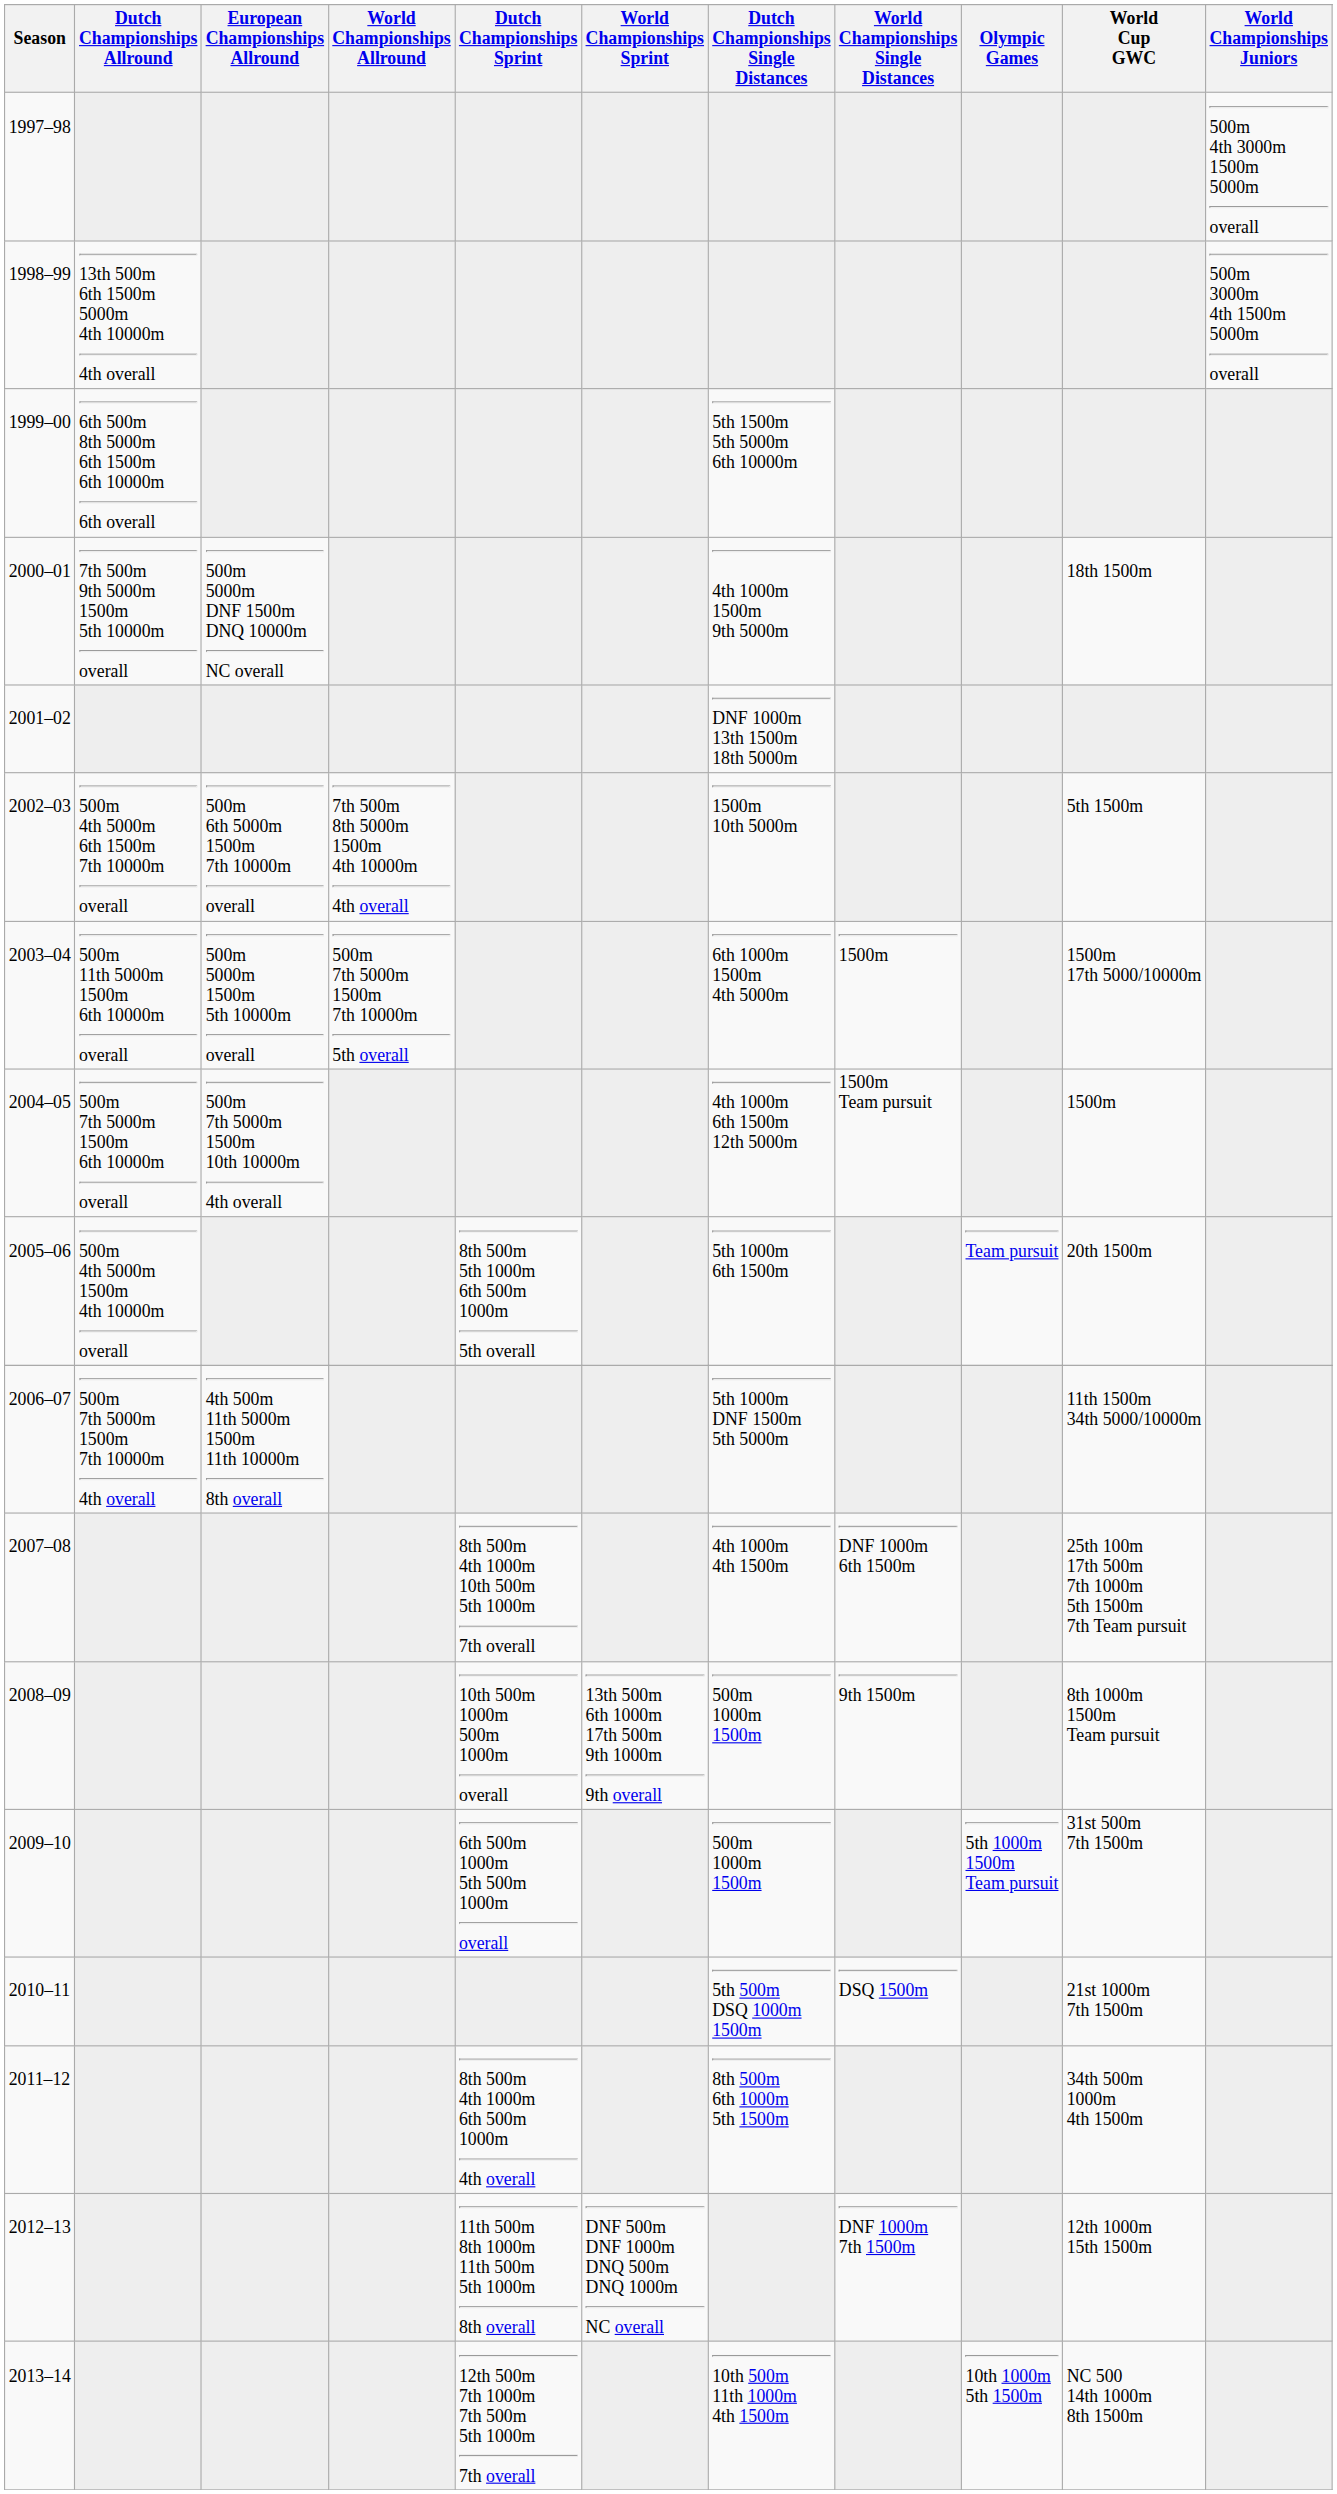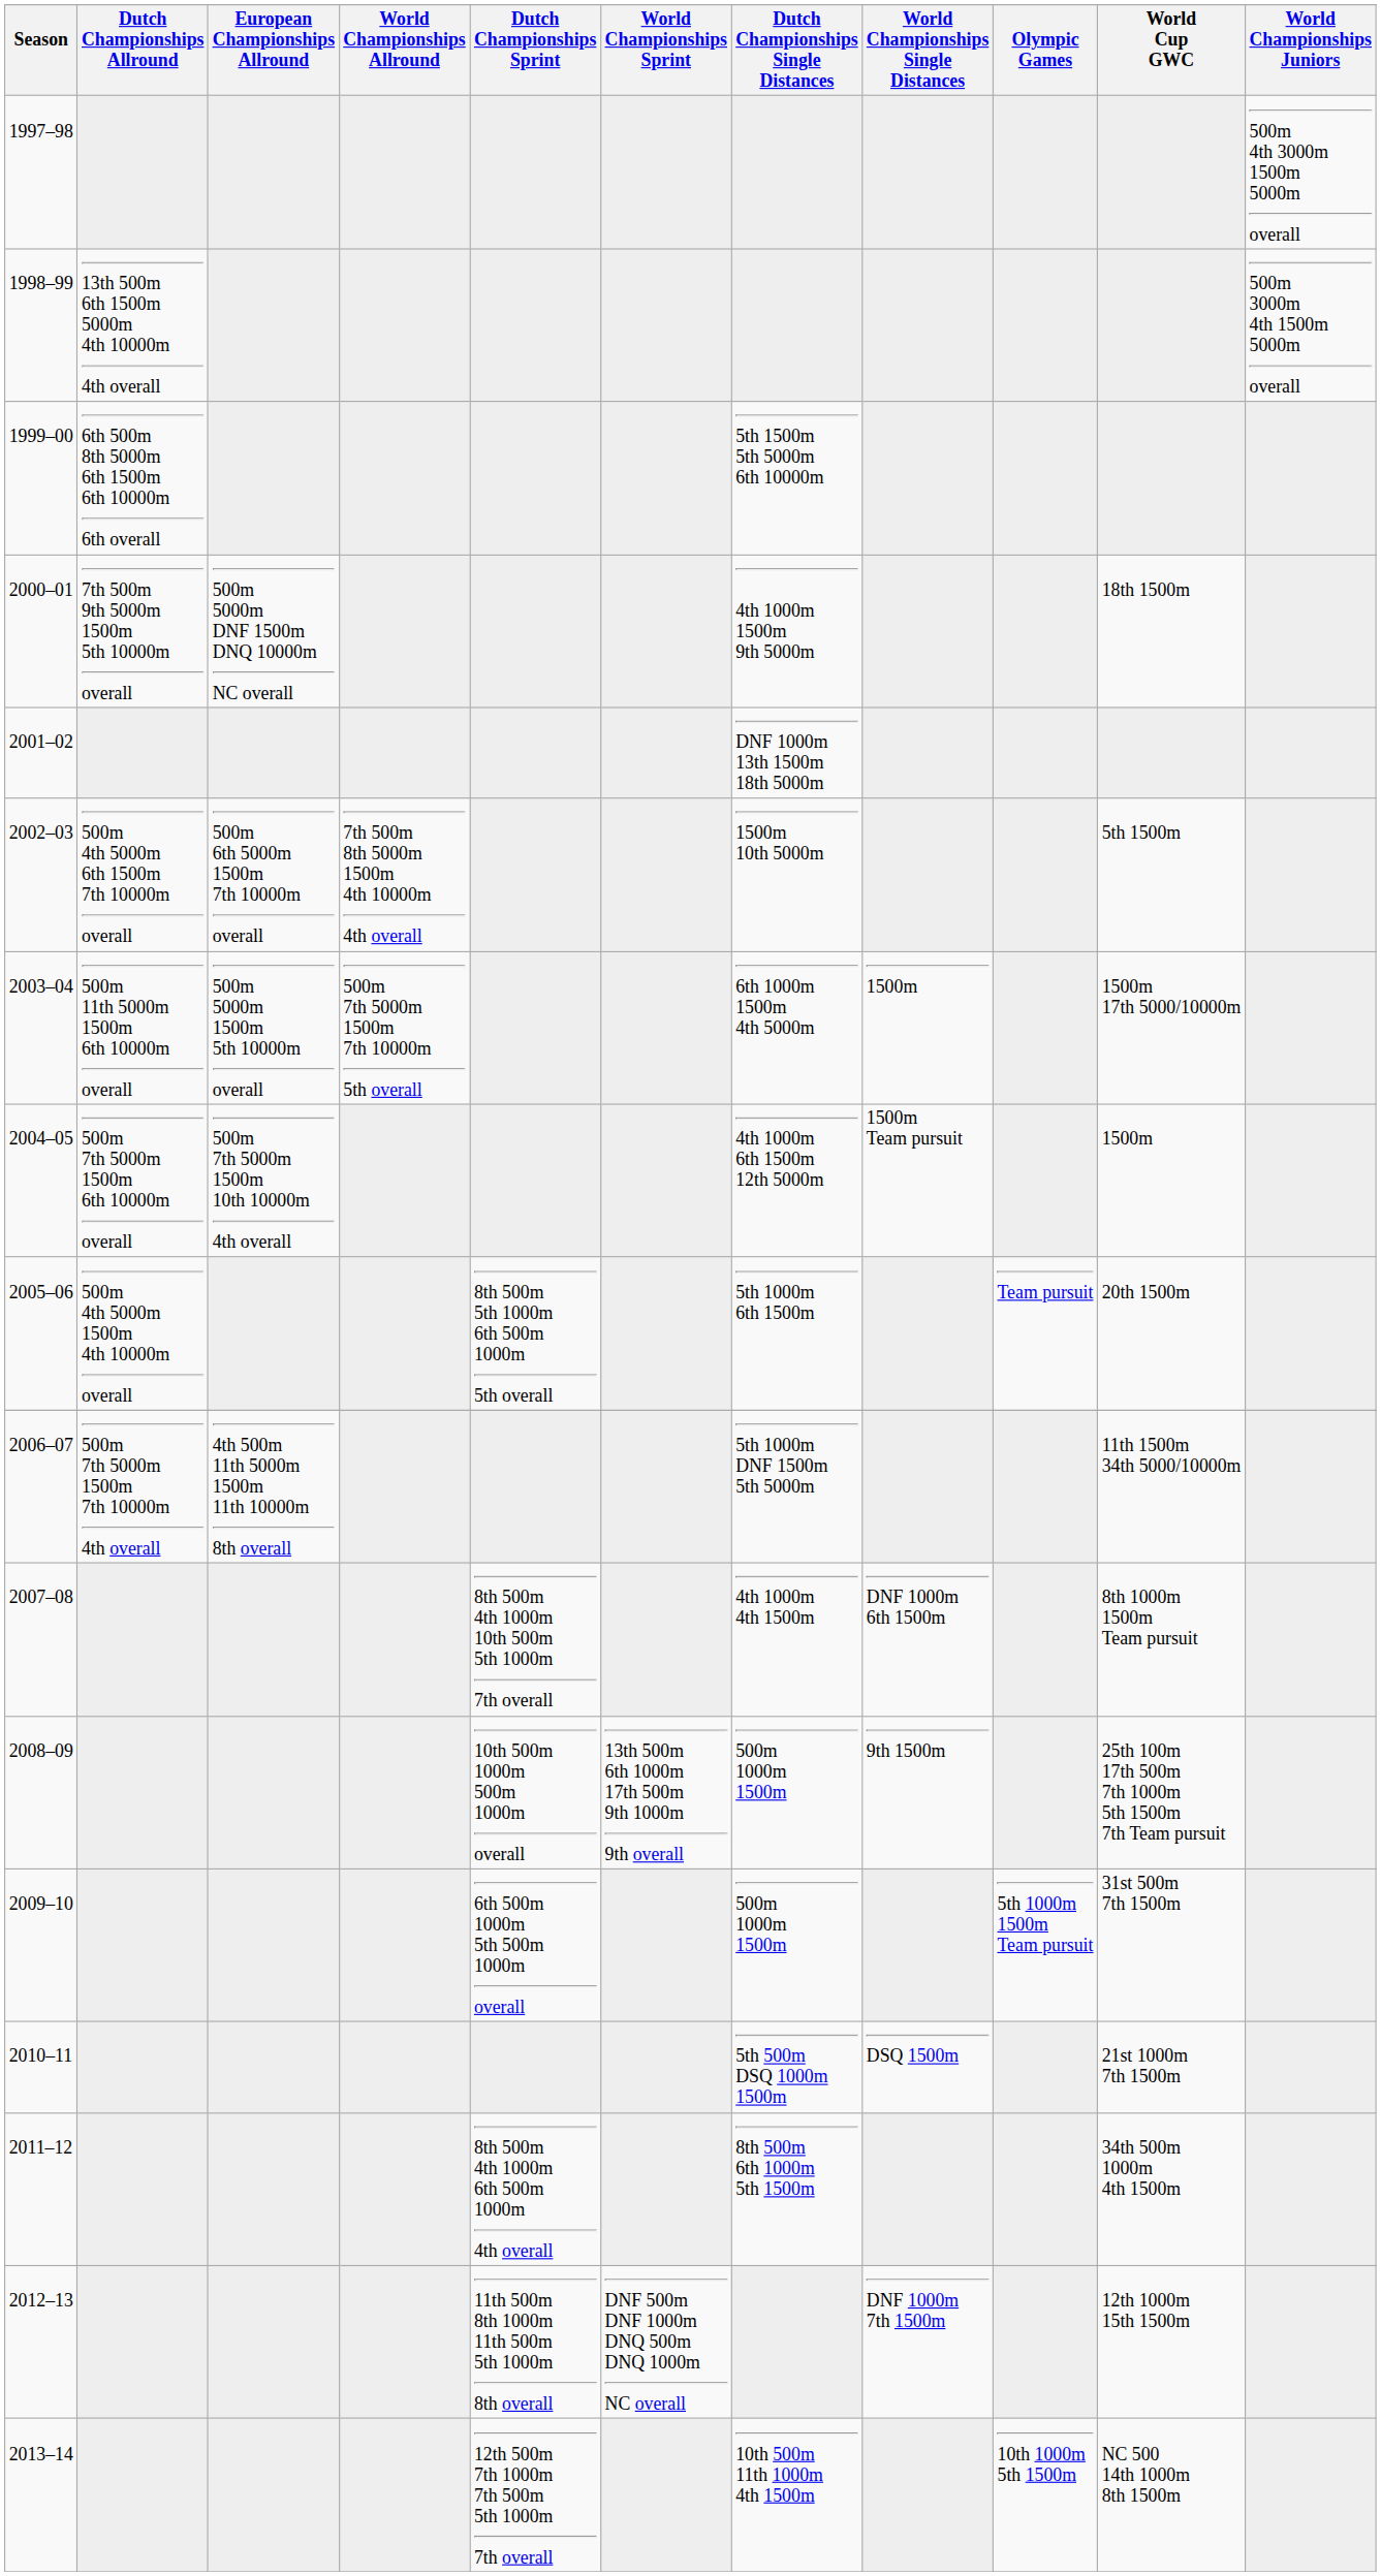2007–08 | World Cup GWC: 25th 100m 17th 500m 7th 1000m 5th 1500m 7th Team pursuit -> 8th 1000m 1500m Team pursuit
2008–09 | World Cup GWC: 8th 1000m 1500m Team pursuit -> 25th 100m 17th 500m 7th 1000m 5th 1500m 7th Team pursuit
